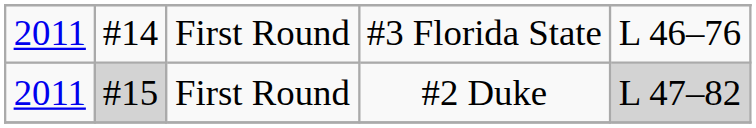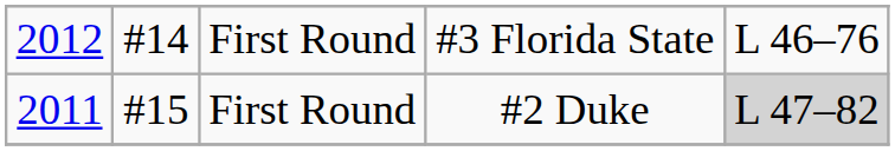#3 Florida State | column 1: 2011 -> 2012
#2 Duke | column 2: lightgrey background -> no background
